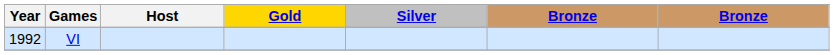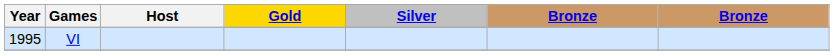VI | Year: 1992 -> 1995
